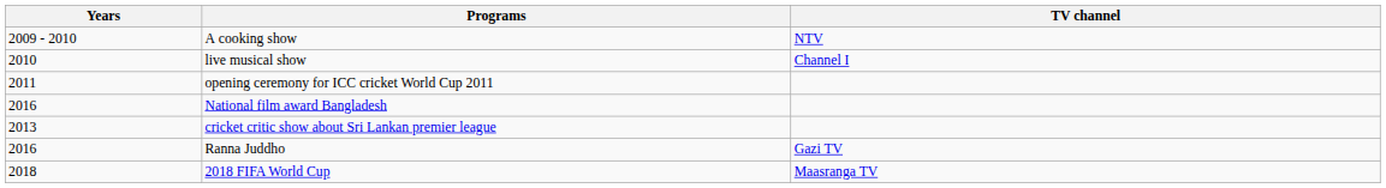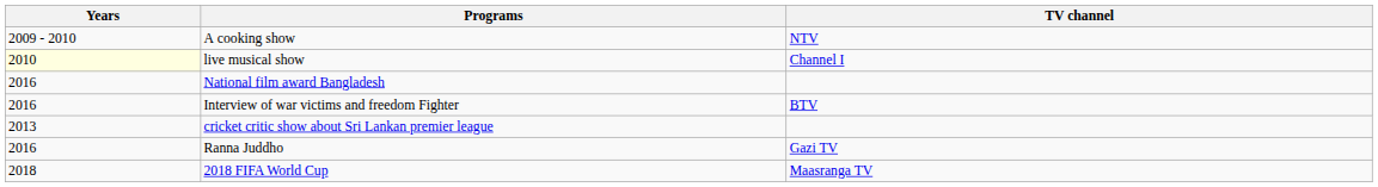live musical show | Years: no background -> lightyellow background
- row: 2011 | opening ceremony for ICC cricket World Cup 2011
+ row: 2016 | Interview of war victims and freedom Fighter | BTV
